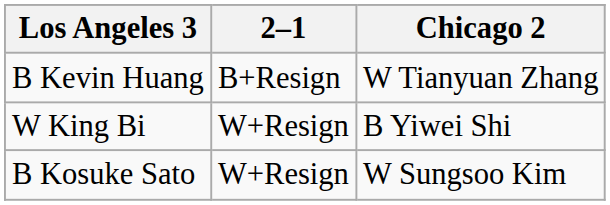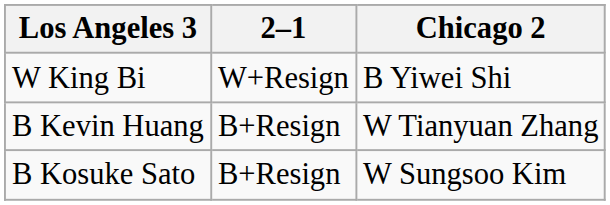rows swapped: W King Bi <-> B Kevin Huang
B Kosuke Sato | 2–1: W+Resign -> B+Resign
